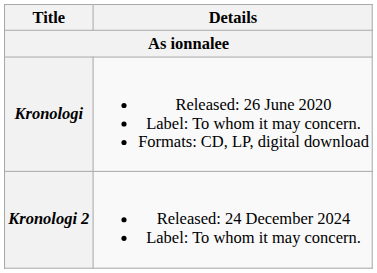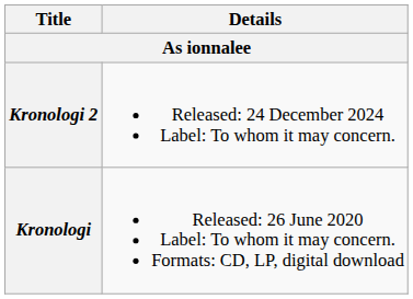rows swapped: Kronologi <-> Kronologi 2
